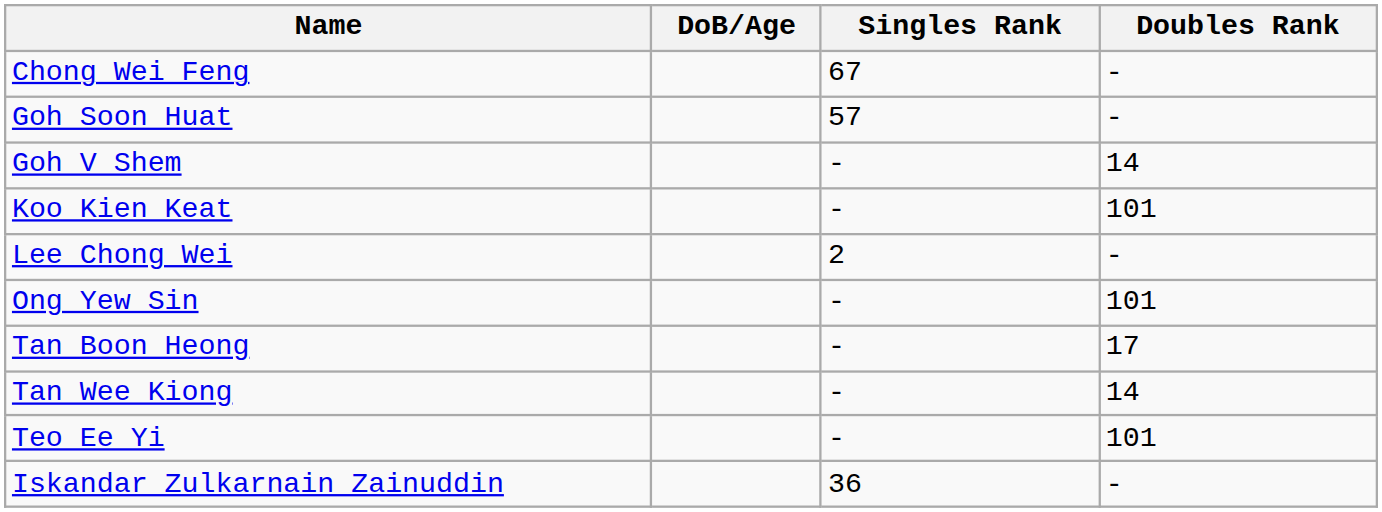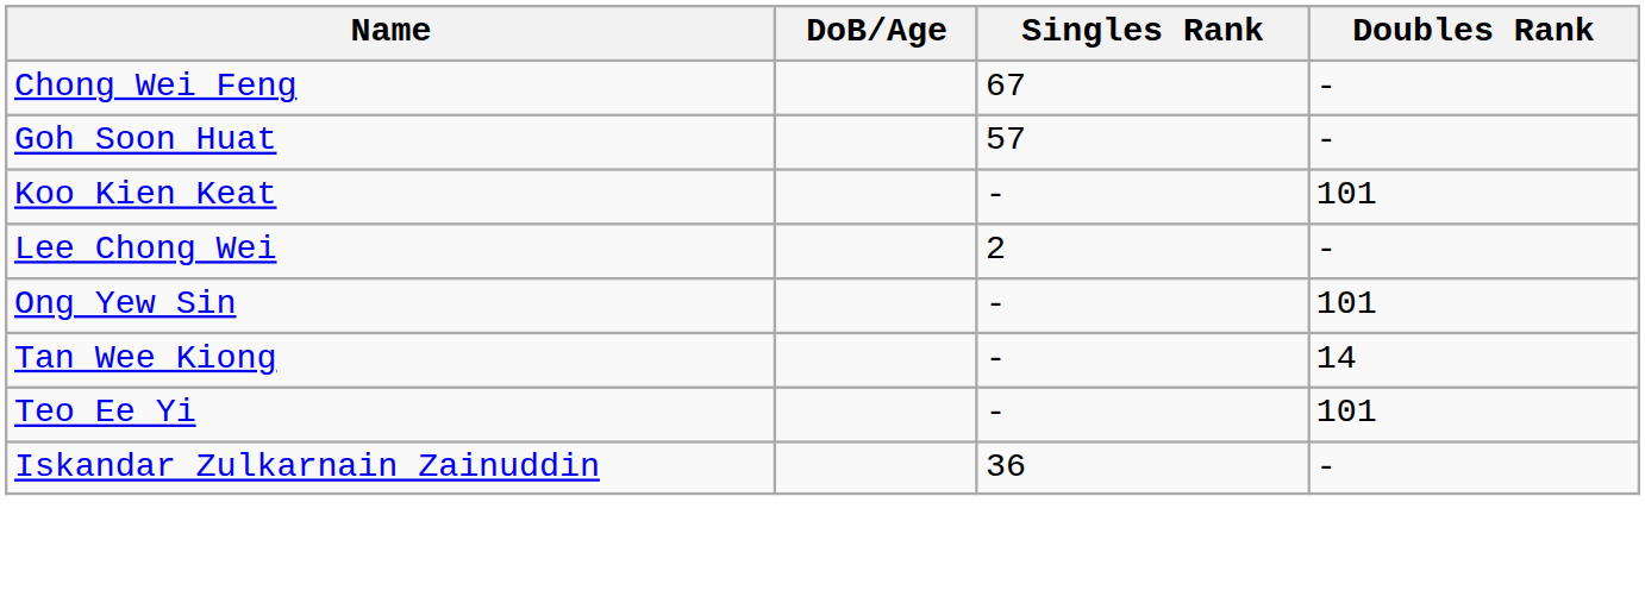- row: Goh V Shem | - | 14
- row: Tan Boon Heong | - | 17
